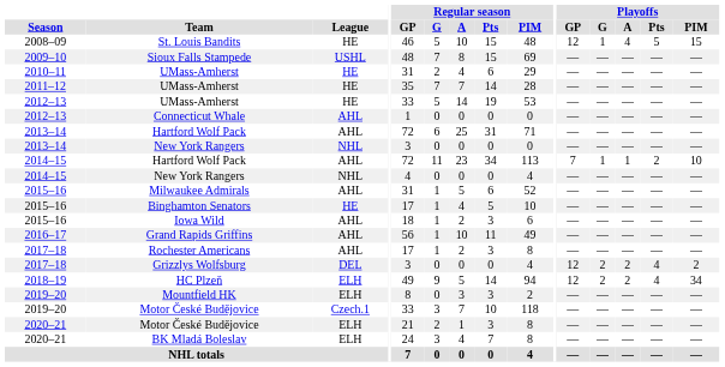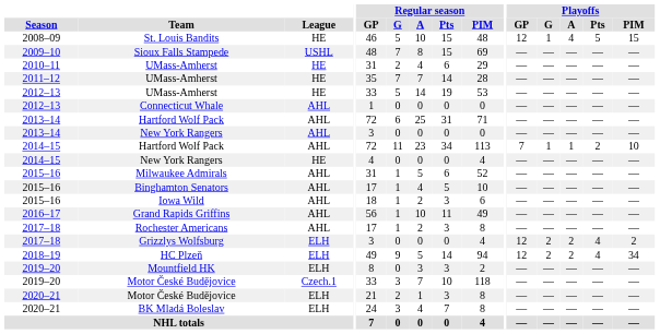2013–14 / New York Rangers | League: NHL -> AHL
2014–15 / New York Rangers | League: NHL -> HE
Binghamton Senators | League: HE -> AHL
Grizzlys Wolfsburg | League: DEL -> ELH
